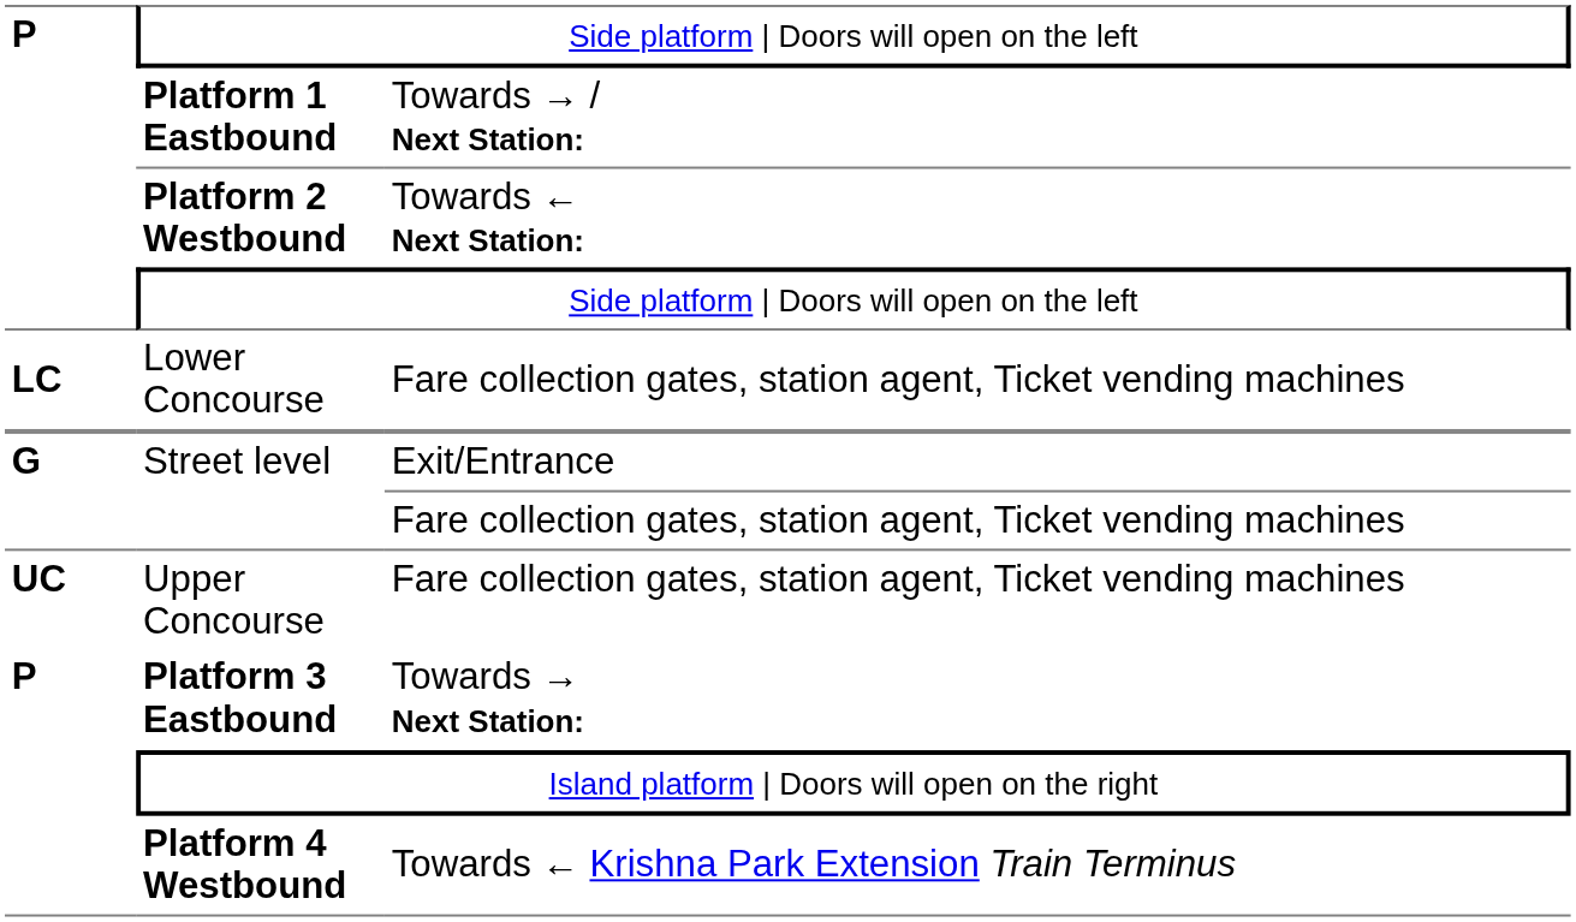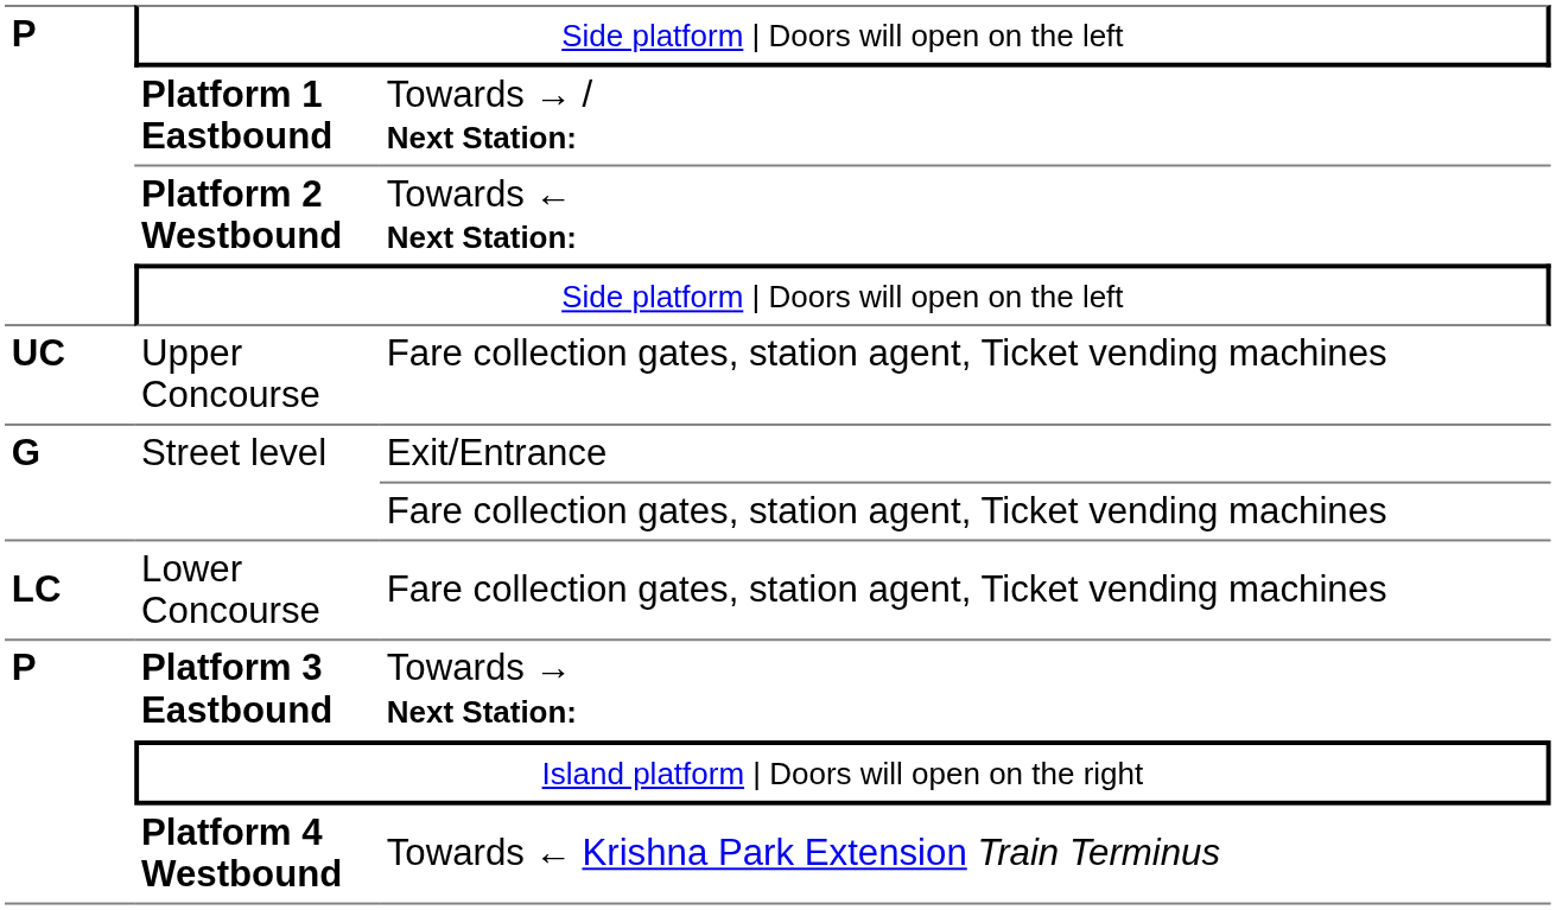rows swapped: Upper Concourse <-> Lower Concourse
